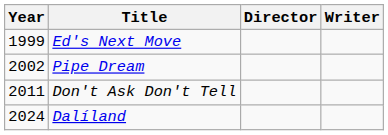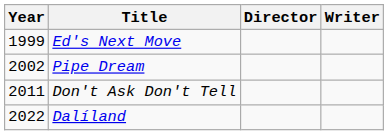Dalíland | Year: 2024 -> 2022
